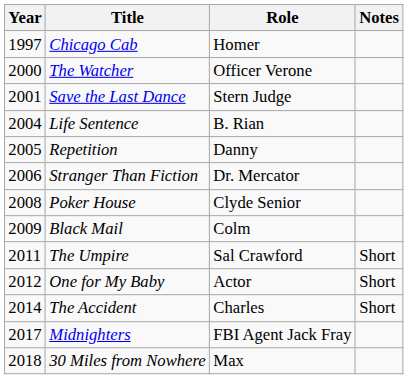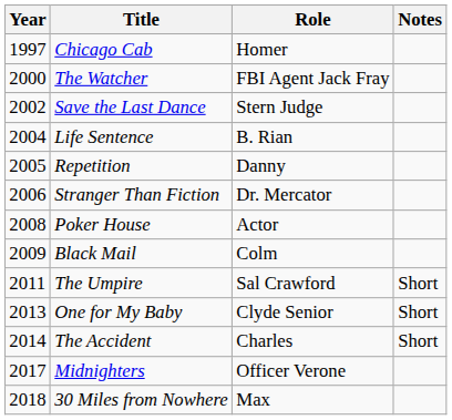The Watcher | Role: Officer Verone -> FBI Agent Jack Fray
Save the Last Dance | Year: 2001 -> 2002
Poker House | Role: Clyde Senior -> Actor
One for My Baby | Year: 2012 -> 2013
One for My Baby | Role: Actor -> Clyde Senior
Midnighters | Role: FBI Agent Jack Fray -> Officer Verone
